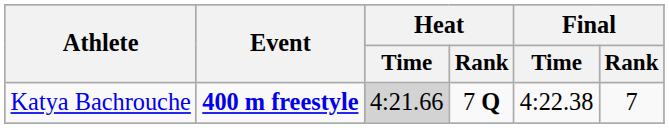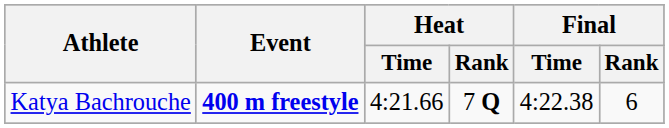Katya Bachrouche | Heat / Time: lightgrey background -> no background
Katya Bachrouche | Final / Rank: 7 -> 6
